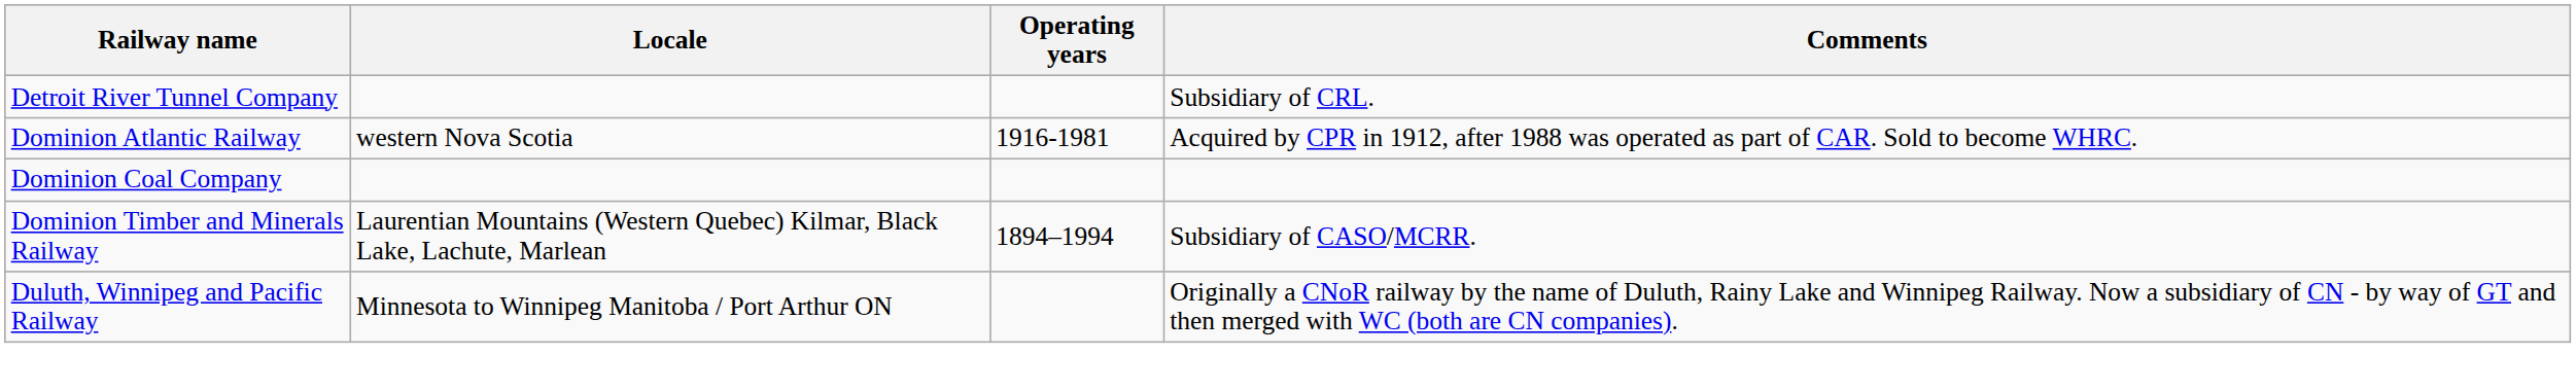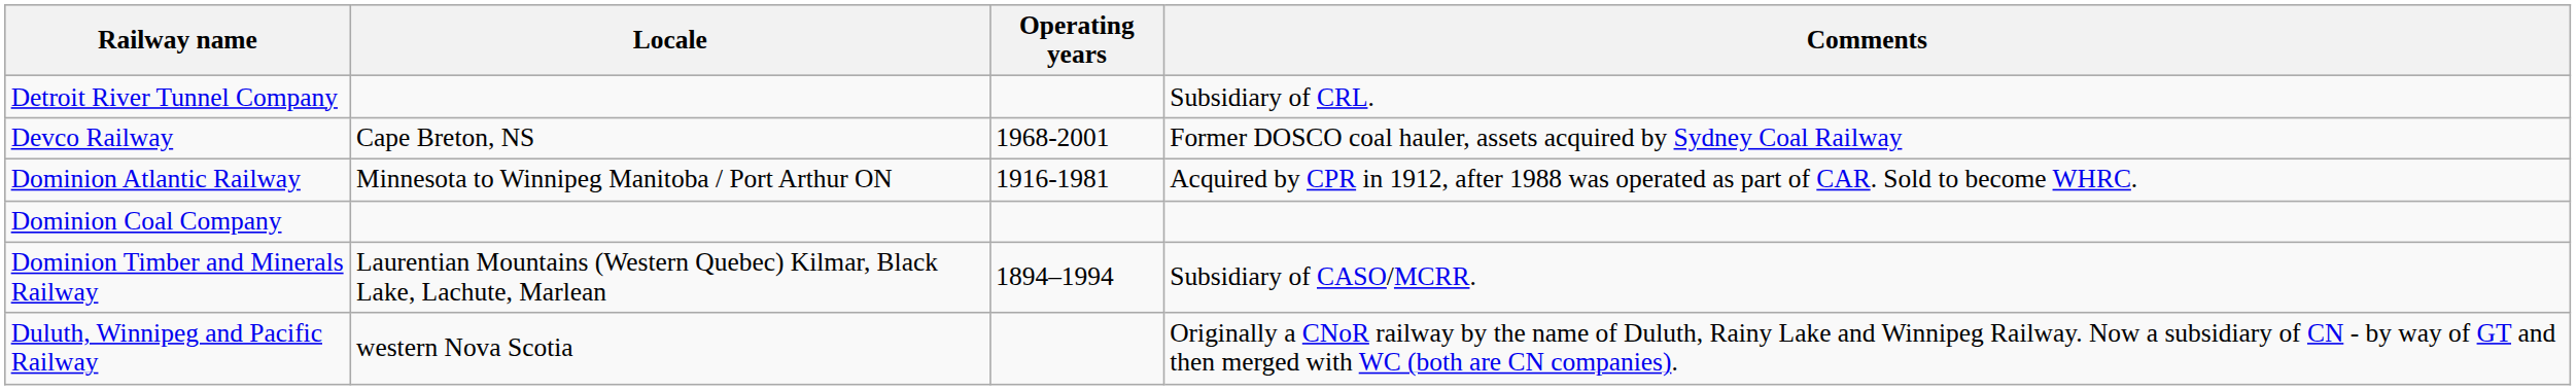+ row: Devco Railway | Cape Breton, NS | 1968-2001 | Former DOSCO coal hauler, assets acquired by Sydney Coal Railway
Dominion Atlantic Railway | Locale: western Nova Scotia -> Minnesota to Winnipeg Manitoba / Port Arthur ON
Duluth, Winnipeg and Pacific Railway | Locale: Minnesota to Winnipeg Manitoba / Port Arthur ON -> western Nova Scotia
